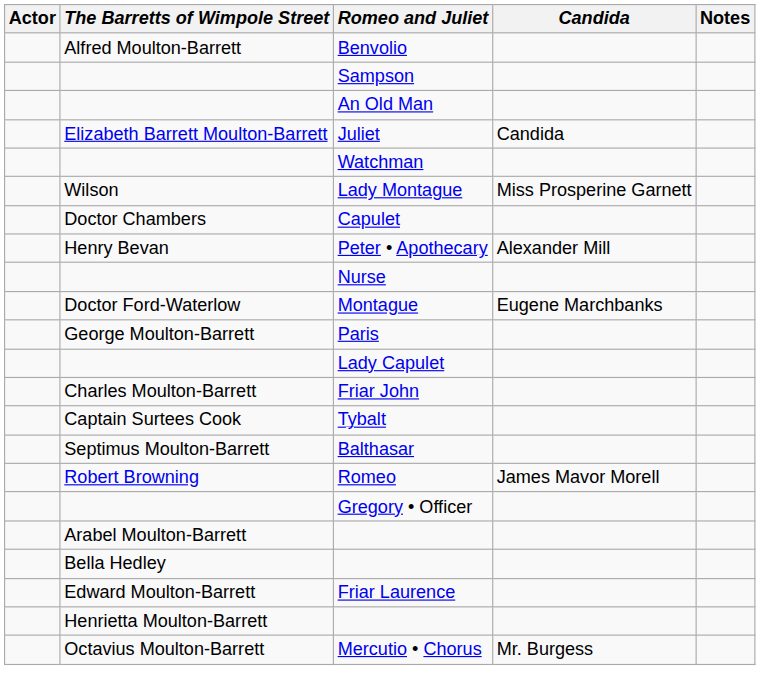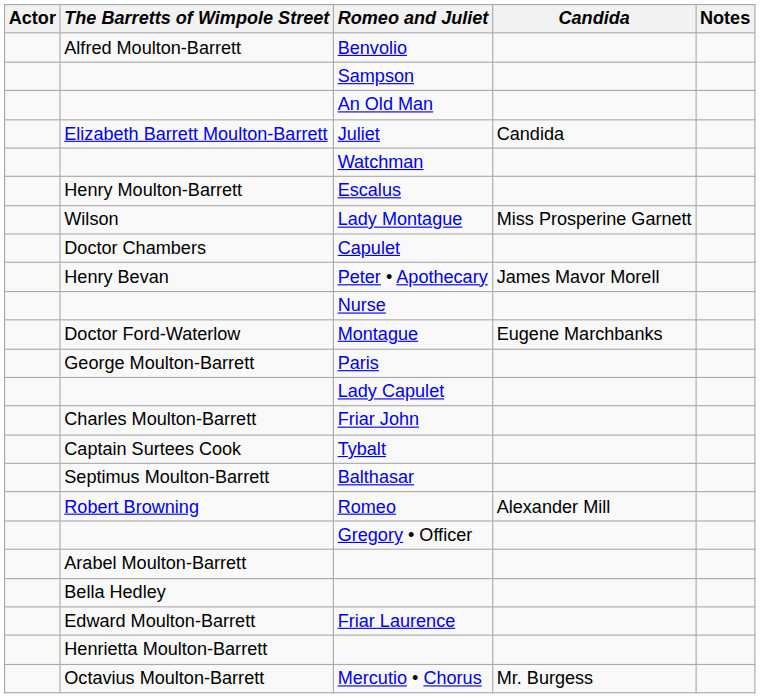+ row: Henry Moulton-Barrett | Escalus
Peter • Apothecary | Candida: Alexander Mill -> James Mavor Morell
Romeo | Candida: James Mavor Morell -> Alexander Mill
